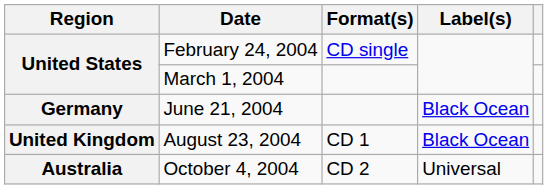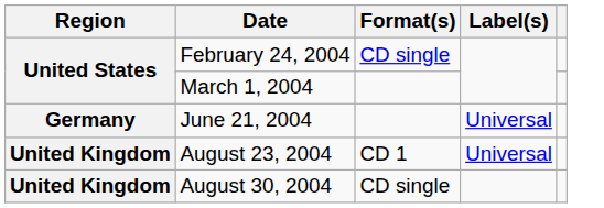June 21, 2004 | Label(s): Black Ocean -> Universal
August 23, 2004 | Label(s): Black Ocean -> Universal
+ row: United Kingdom | August 30, 2004 | CD single
- row: Australia | October 4, 2004 | CD 2 | Universal
